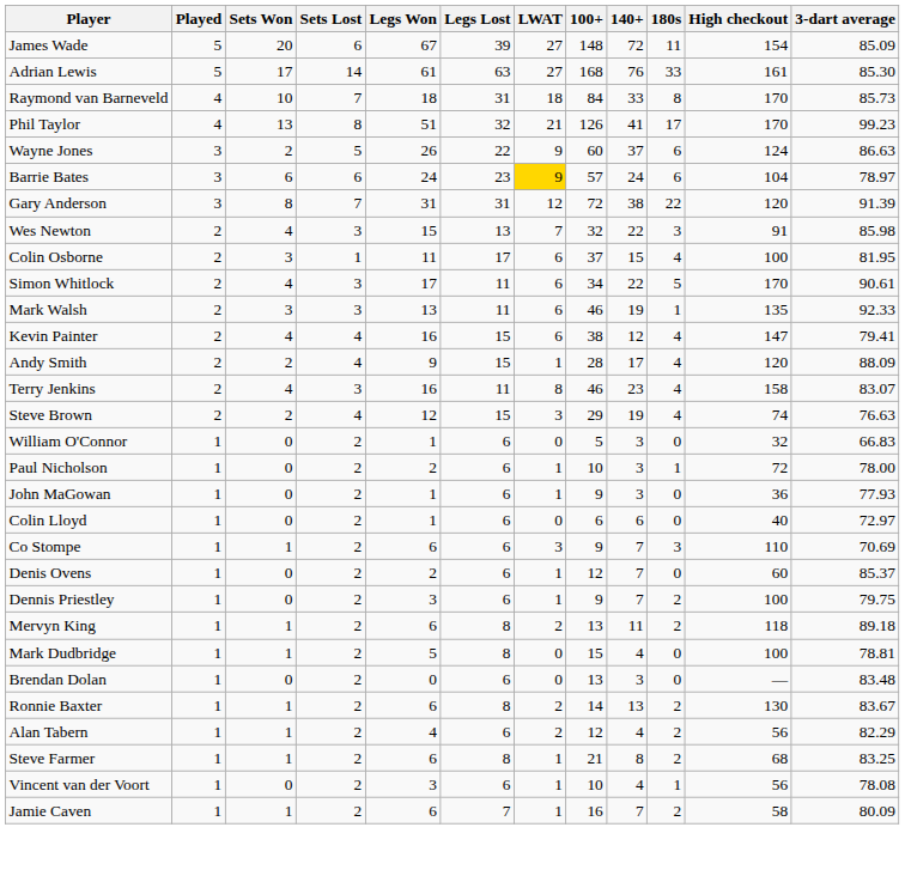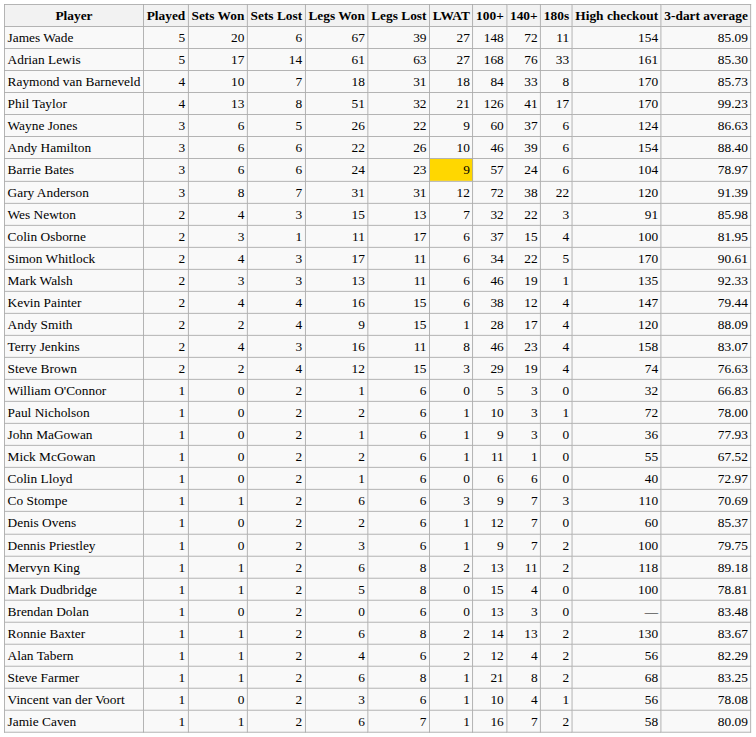Wayne Jones | Sets Won: 2 -> 6
+ row: Andy Hamilton | 3 | 6 | 6 | 22 | 26 | 10 | 46 | 39 | 6 | 154 | 88.40
Kevin Painter | 3-dart average: 79.41 -> 79.44
+ row: Mick McGowan | 1 | 0 | 2 | 2 | 6 | 1 | 11 | 1 | 0 | 55 | 67.52
